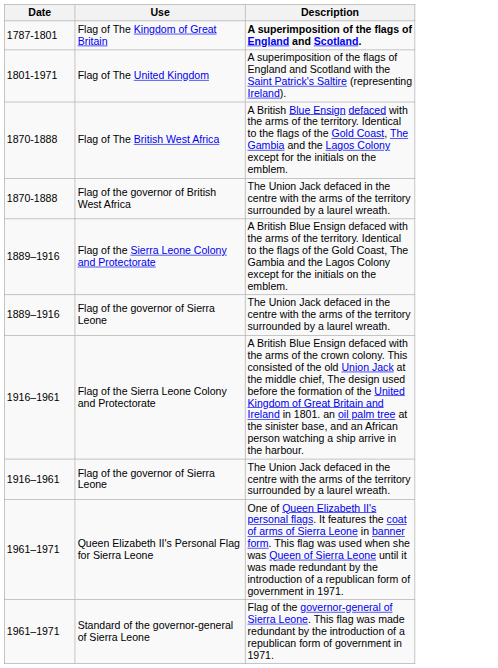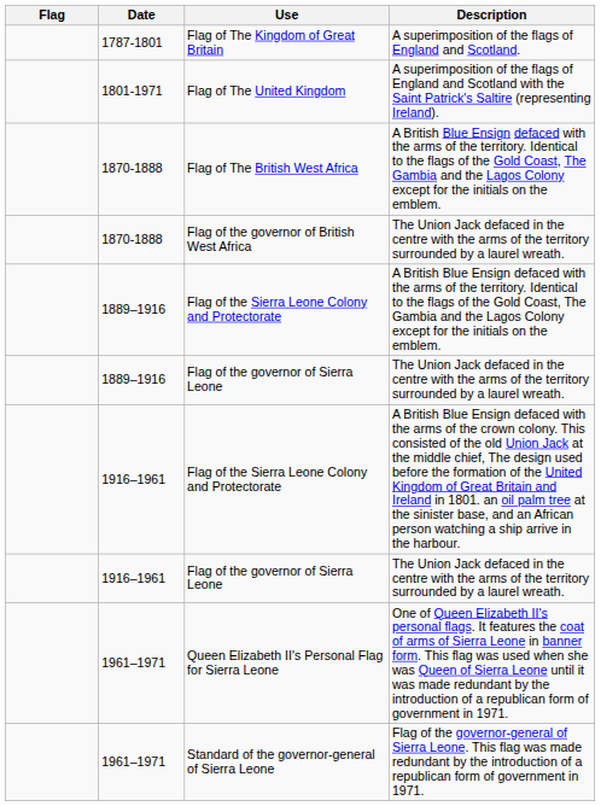+ column: Flag
Flag of The Kingdom of Great Britain | Description: bold -> normal
